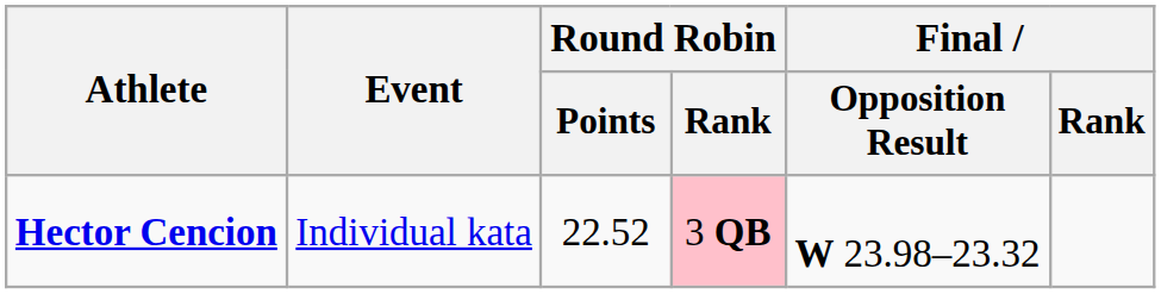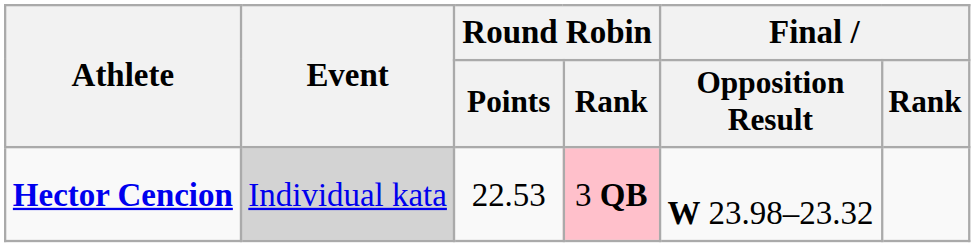Hector Cencion | Event: no background -> lightgrey background
Hector Cencion | Round Robin / Points: 22.52 -> 22.53
